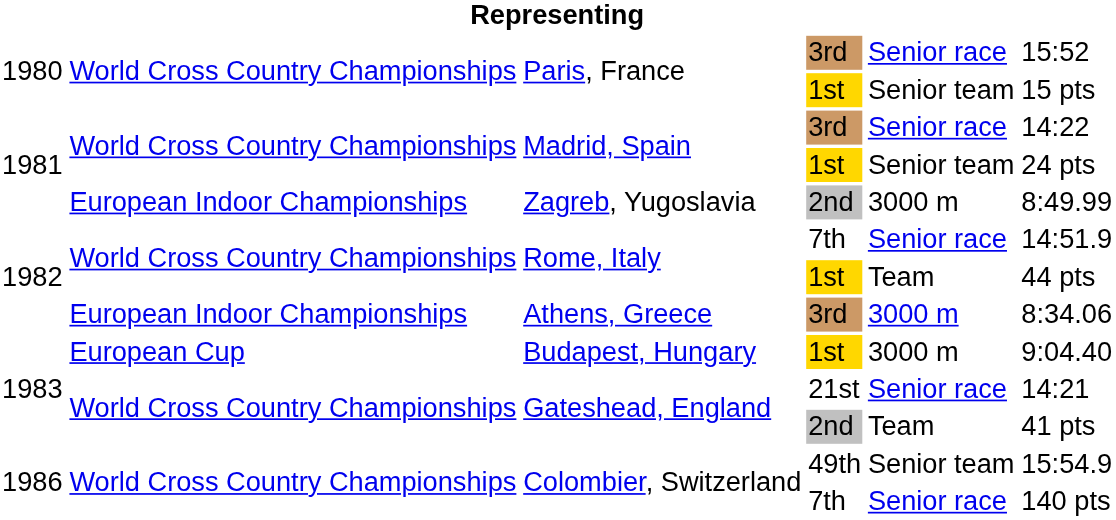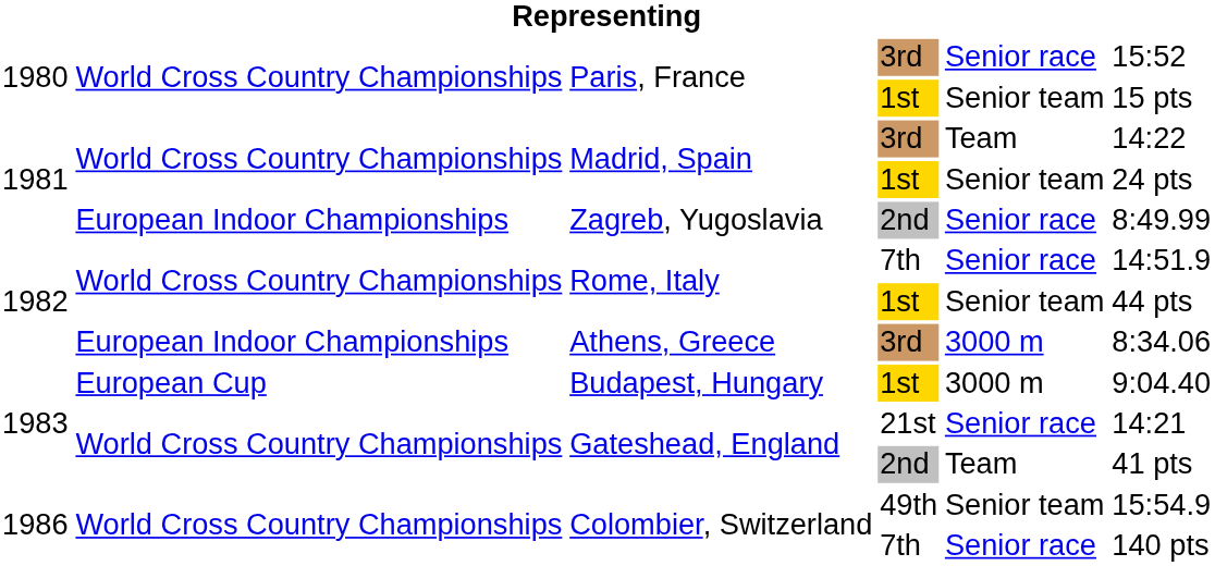Madrid, Spain / 3rd | column 5: Senior race -> Team
Zagreb, Yugoslavia | column 5: 3000 m -> Senior race
Rome, Italy / 1st | column 5: Team -> Senior team
